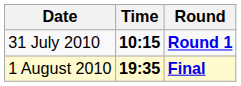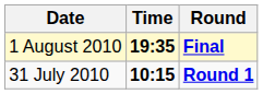rows swapped: 31 July 2010 <-> 1 August 2010
